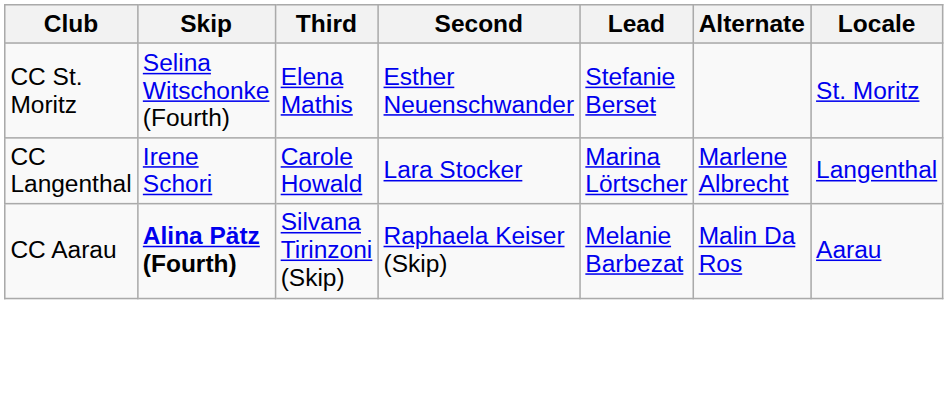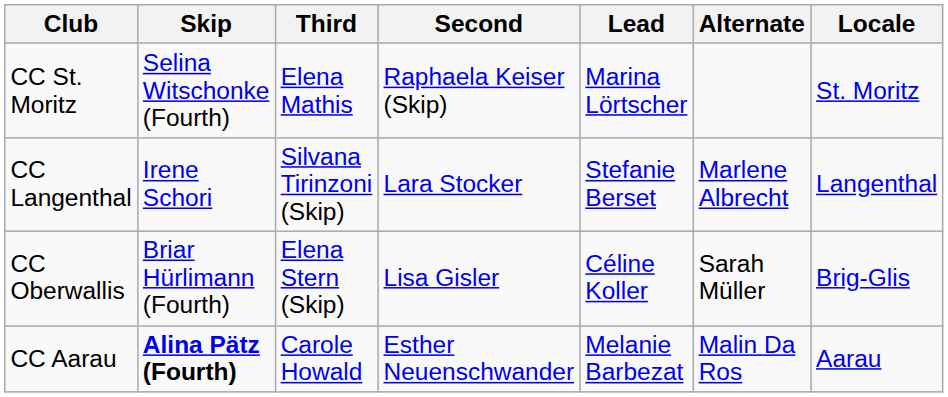CC St. Moritz | Second: Esther Neuenschwander -> Raphaela Keiser (Skip)
CC St. Moritz | Lead: Stefanie Berset -> Marina Lörtscher
CC Langenthal | Third: Carole Howald -> Silvana Tirinzoni (Skip)
CC Langenthal | Lead: Marina Lörtscher -> Stefanie Berset
+ row: CC Oberwallis | Briar Hürlimann (Fourth) | Elena Stern (Skip) | Lisa Gisler | Céline Koller | Sarah Müller | Brig-Glis
CC Aarau | Third: Silvana Tirinzoni (Skip) -> Carole Howald
CC Aarau | Second: Raphaela Keiser (Skip) -> Esther Neuenschwander
